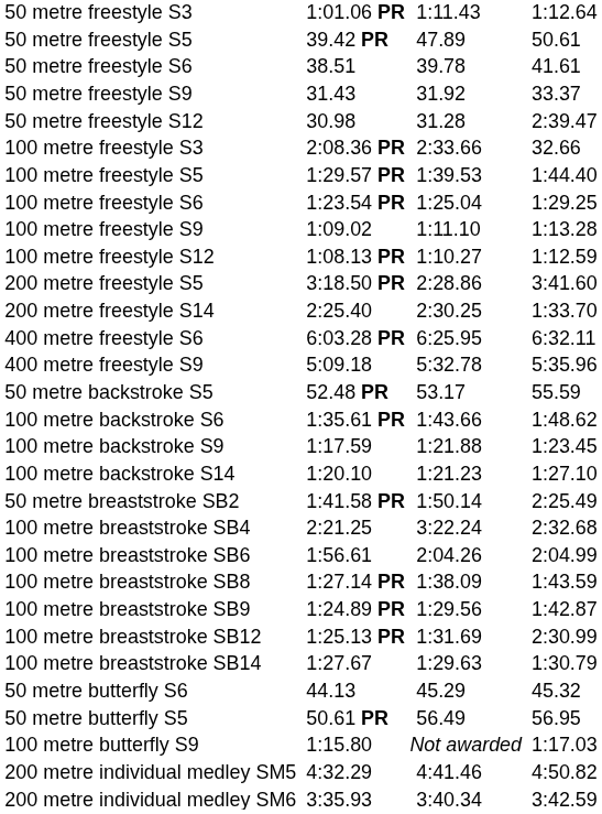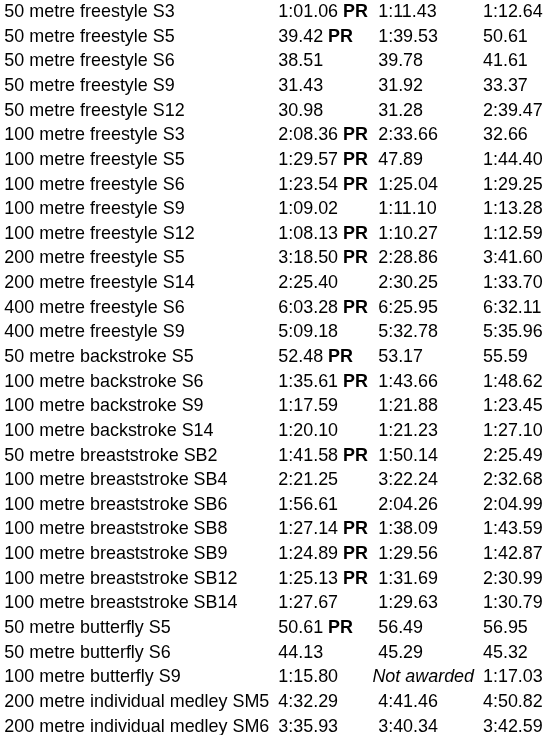50 metre freestyle S5 | column 5: 47.89 -> 1:39.53
100 metre freestyle S5 | column 5: 1:39.53 -> 47.89
rows swapped: 50 metre butterfly S5 <-> 50 metre butterfly S6
